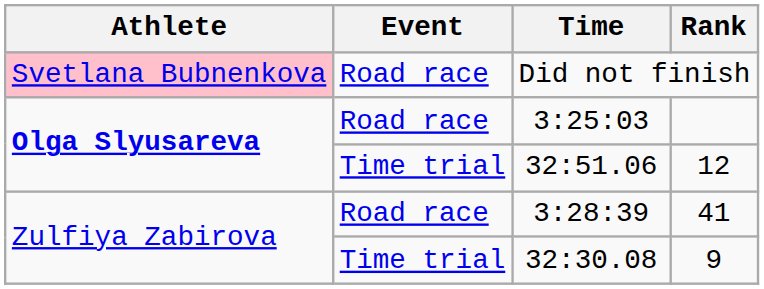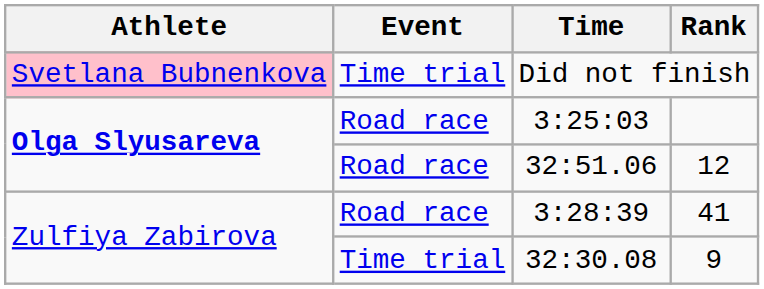Did not finish | Event: Road race -> Time trial
32:51.06 | Event: Time trial -> Road race
